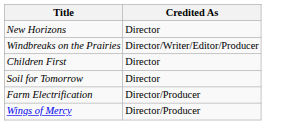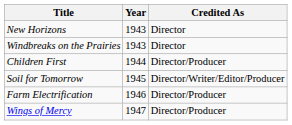+ column: Year | 1943 | 1943 | 1944 | 1945 | 1946 | 1947
Windbreaks on the Prairies | Credited As: Director/Writer/Editor/Producer -> Director
Children First | Credited As: Director -> Director/Producer
Soil for Tomorrow | Credited As: Director -> Director/Writer/Editor/Producer
